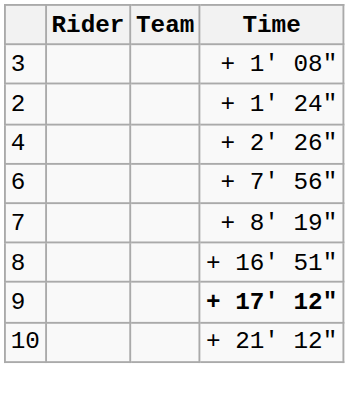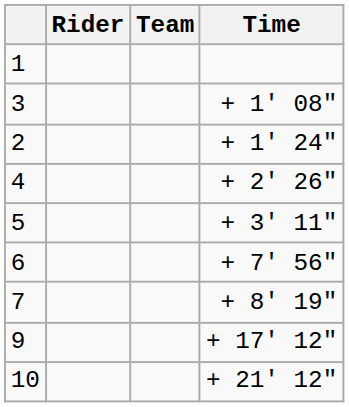+ row: 1
+ row: 5 | + 3' 11"
- row: 8 | + 16' 51"
9 | Time: bold -> normal
